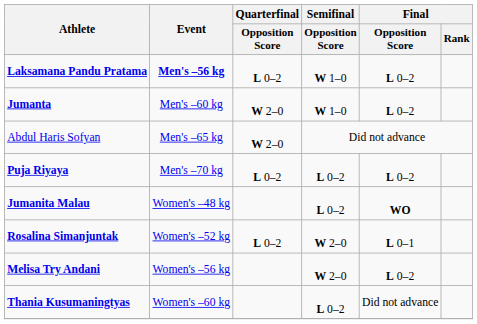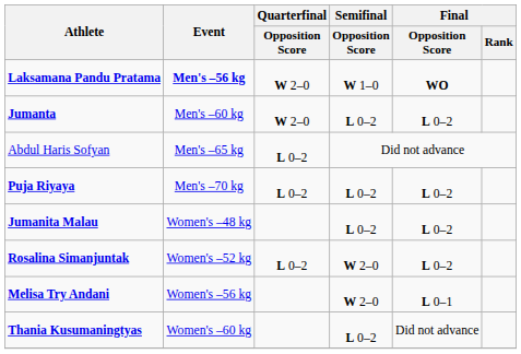Laksamana Pandu Pratama | Quarterfinal / Opposition Score: L 0–2 -> W 2–0
Laksamana Pandu Pratama | Final / Opposition Score: L 0–2 -> WO
Jumanta | Semifinal / Opposition Score: W 1–0 -> L 0–2
Abdul Haris Sofyan | Quarterfinal / Opposition Score: W 2–0 -> L 0–2
Jumanita Malau | Final / Opposition Score: WO -> L 0–2
Rosalina Simanjuntak | Final / Opposition Score: L 0–1 -> L 0–2
Melisa Try Andani | Final / Opposition Score: L 0–2 -> L 0–1
